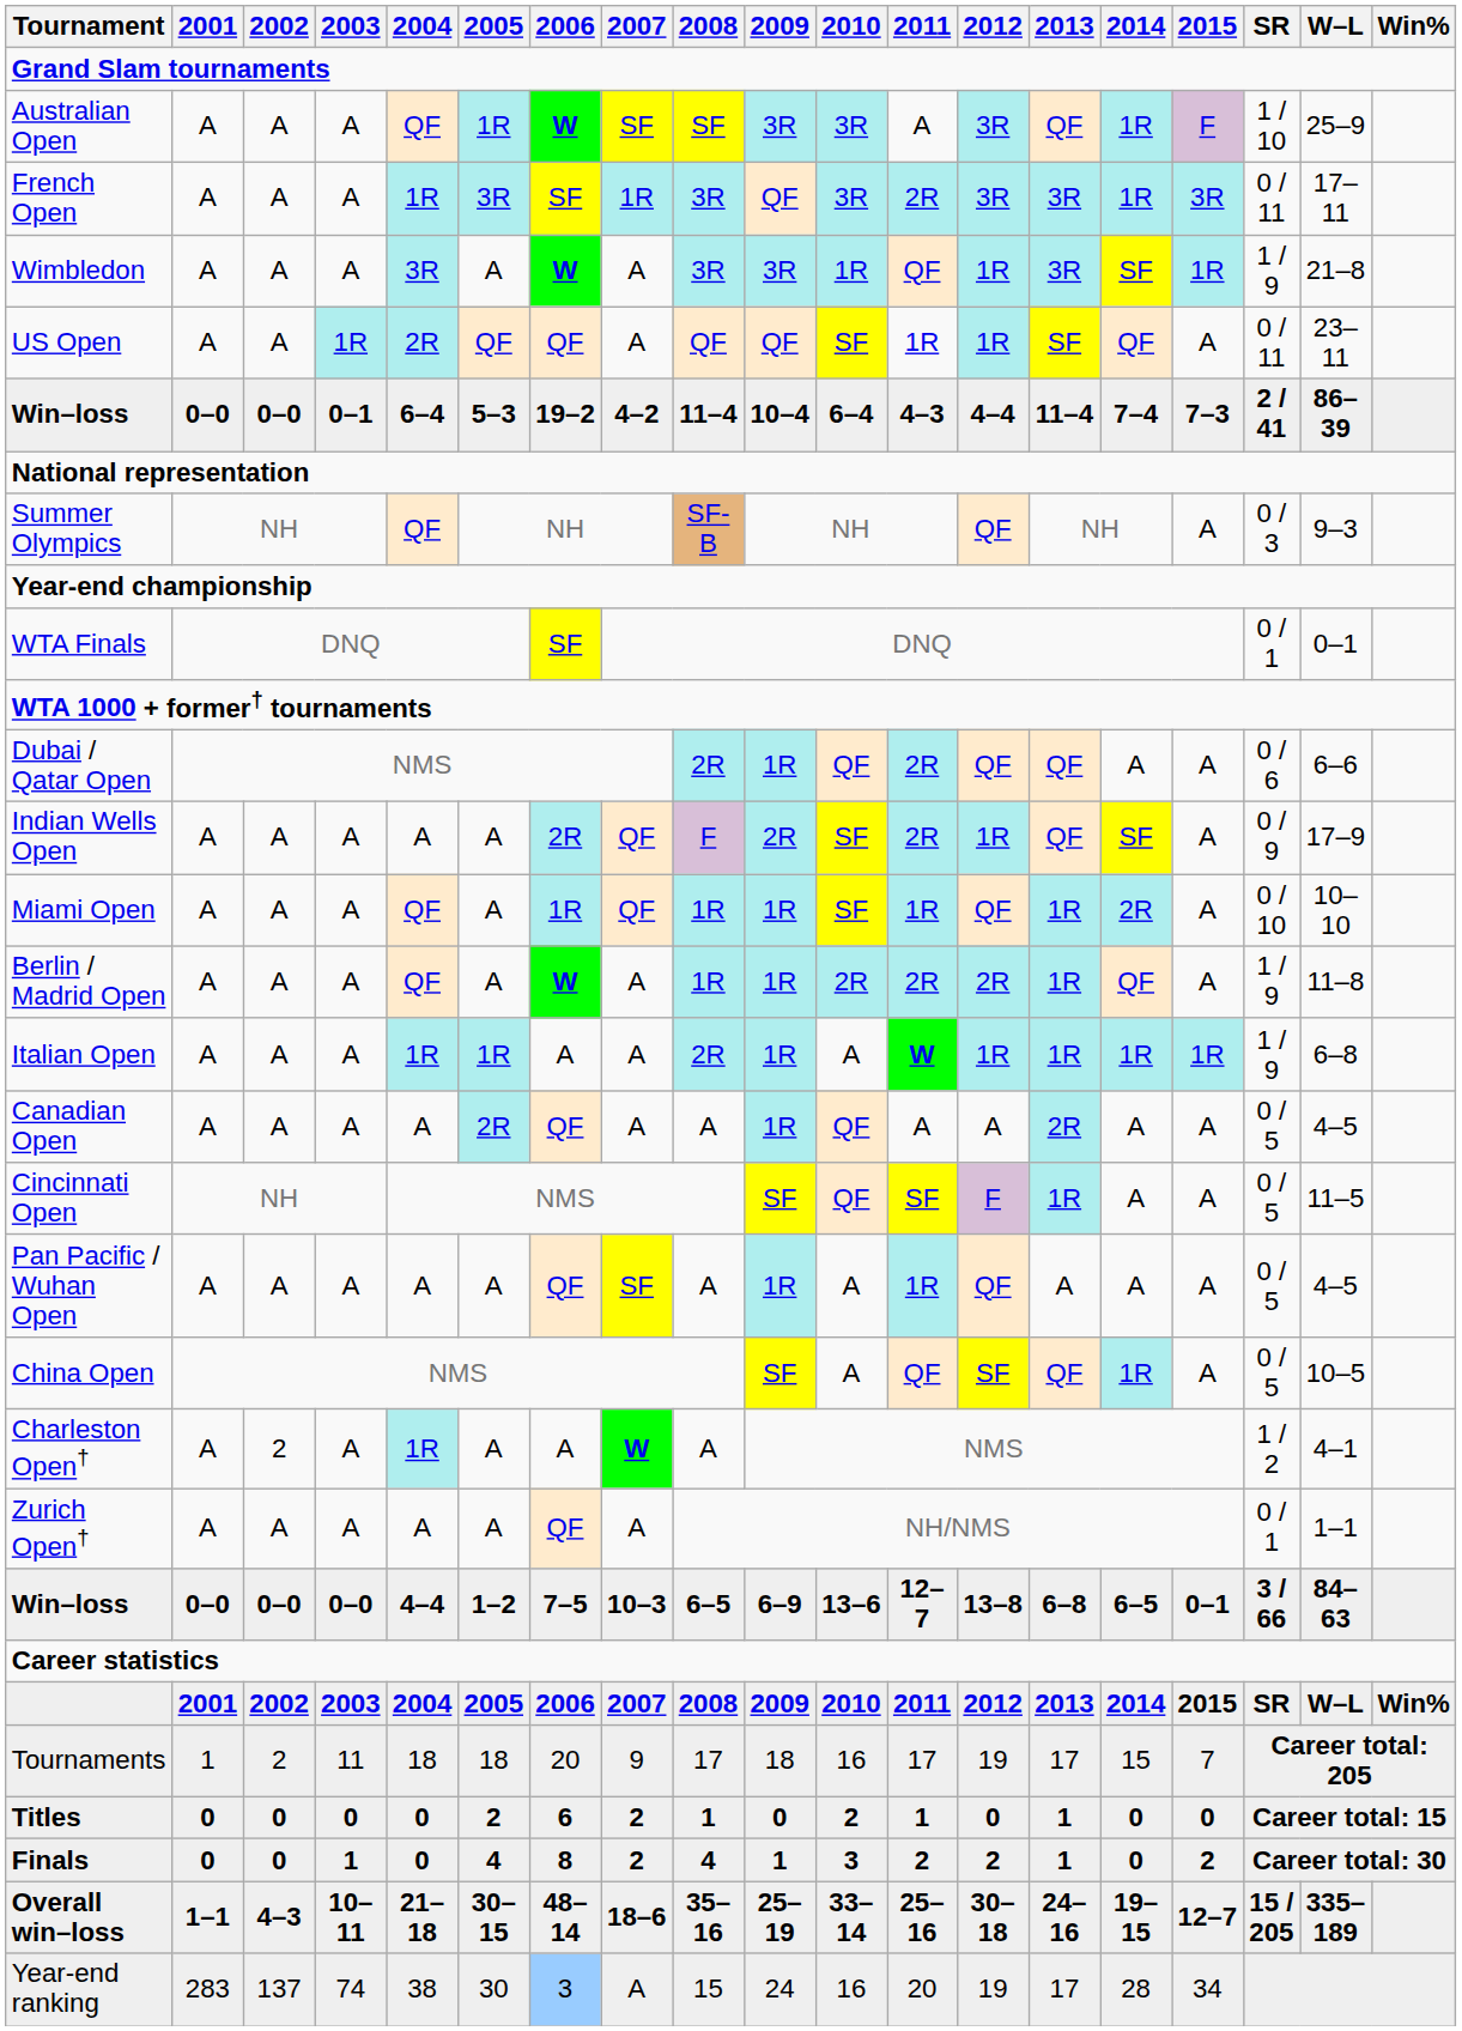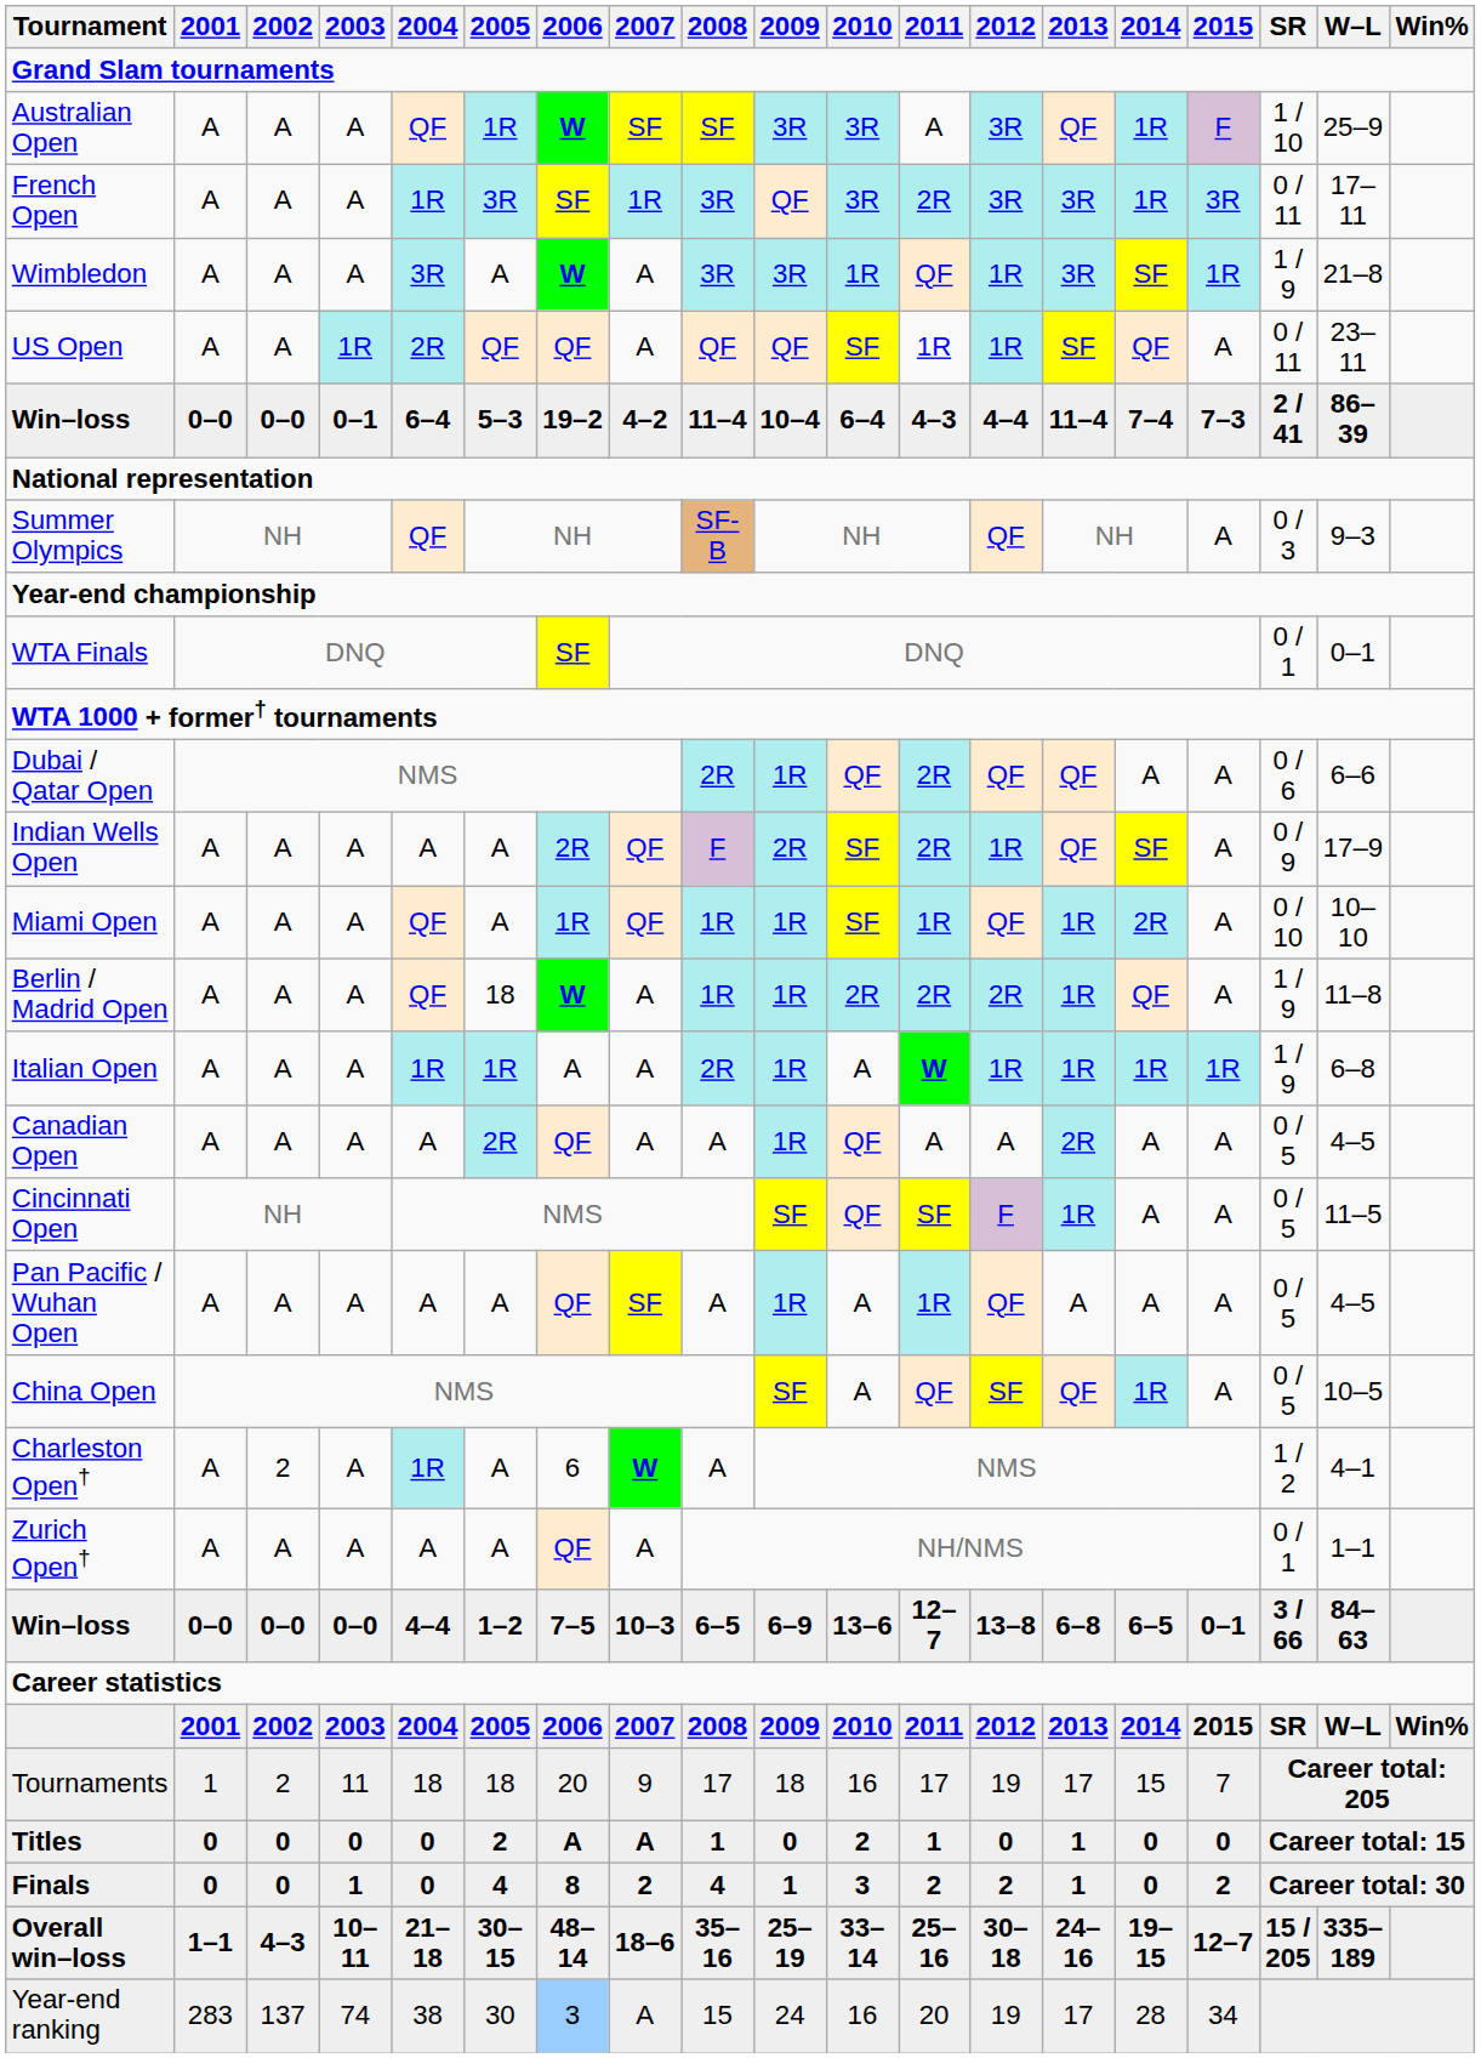Berlin / Madrid Open | 2005: A -> 18
Charleston Open† | 2006: A -> 6
Titles | 2006: 6 -> A
Titles | 2007: 2 -> A
